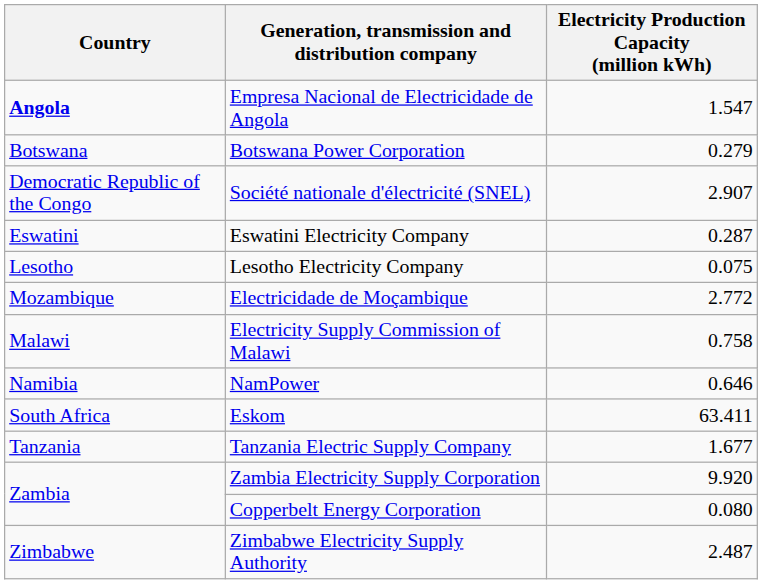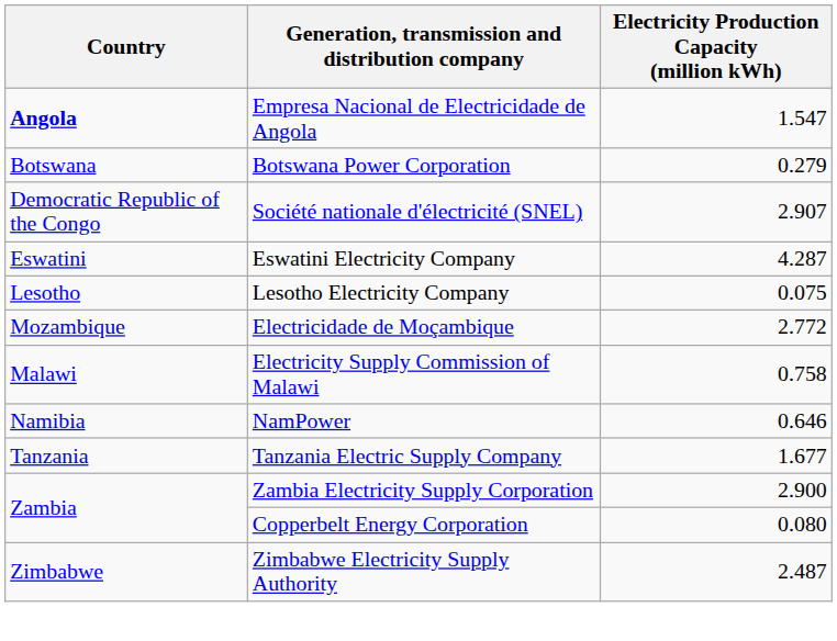Eswatini Electricity Company | Electricity Production Capacity (million kWh): 0.287 -> 4.287
- row: South Africa | Eskom | 63.411
Zambia Electricity Supply Corporation | Electricity Production Capacity (million kWh): 9.920 -> 2.900
